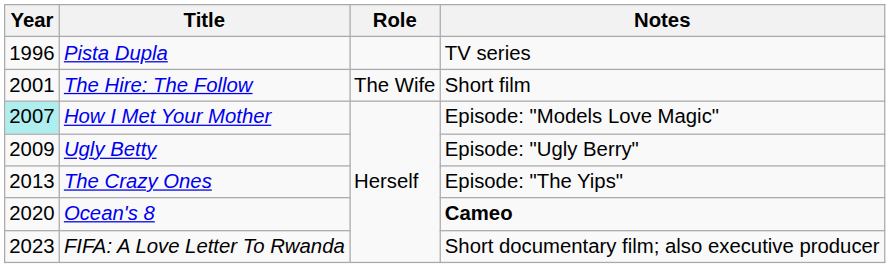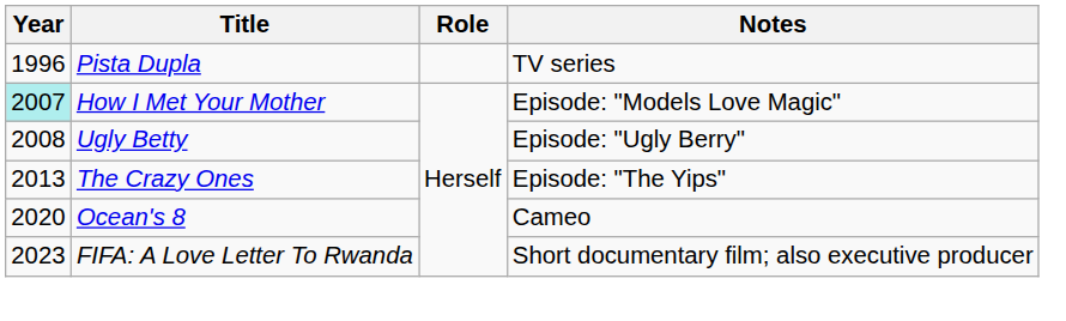- row: 2001 | The Hire: The Follow | The Wife | Short film
Ugly Betty | Year: 2009 -> 2008
Ocean's 8 | Notes: bold -> normal
